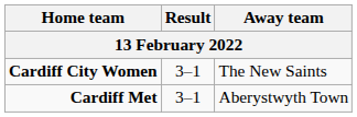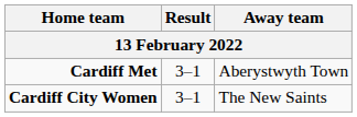rows swapped: Cardiff Met <-> Cardiff City Women
